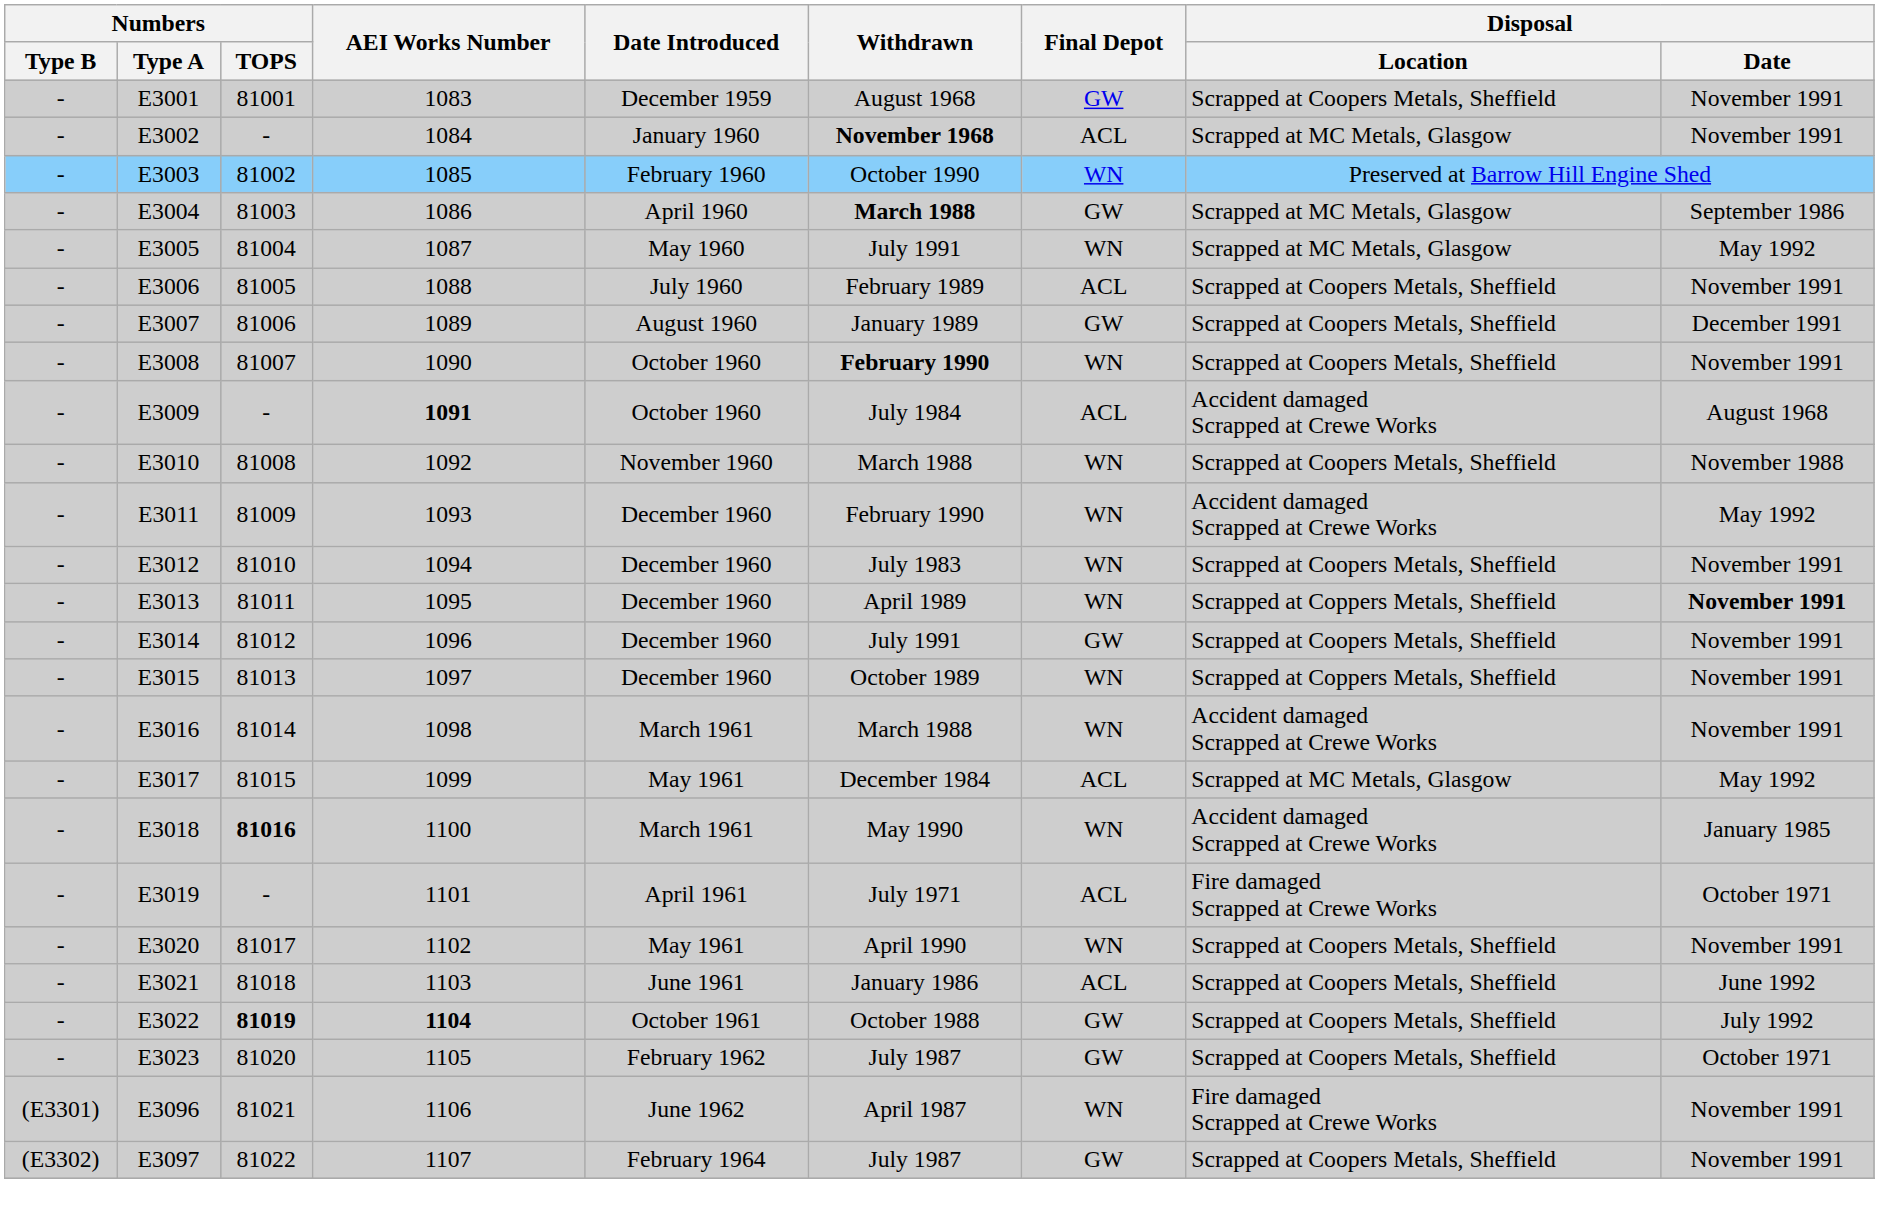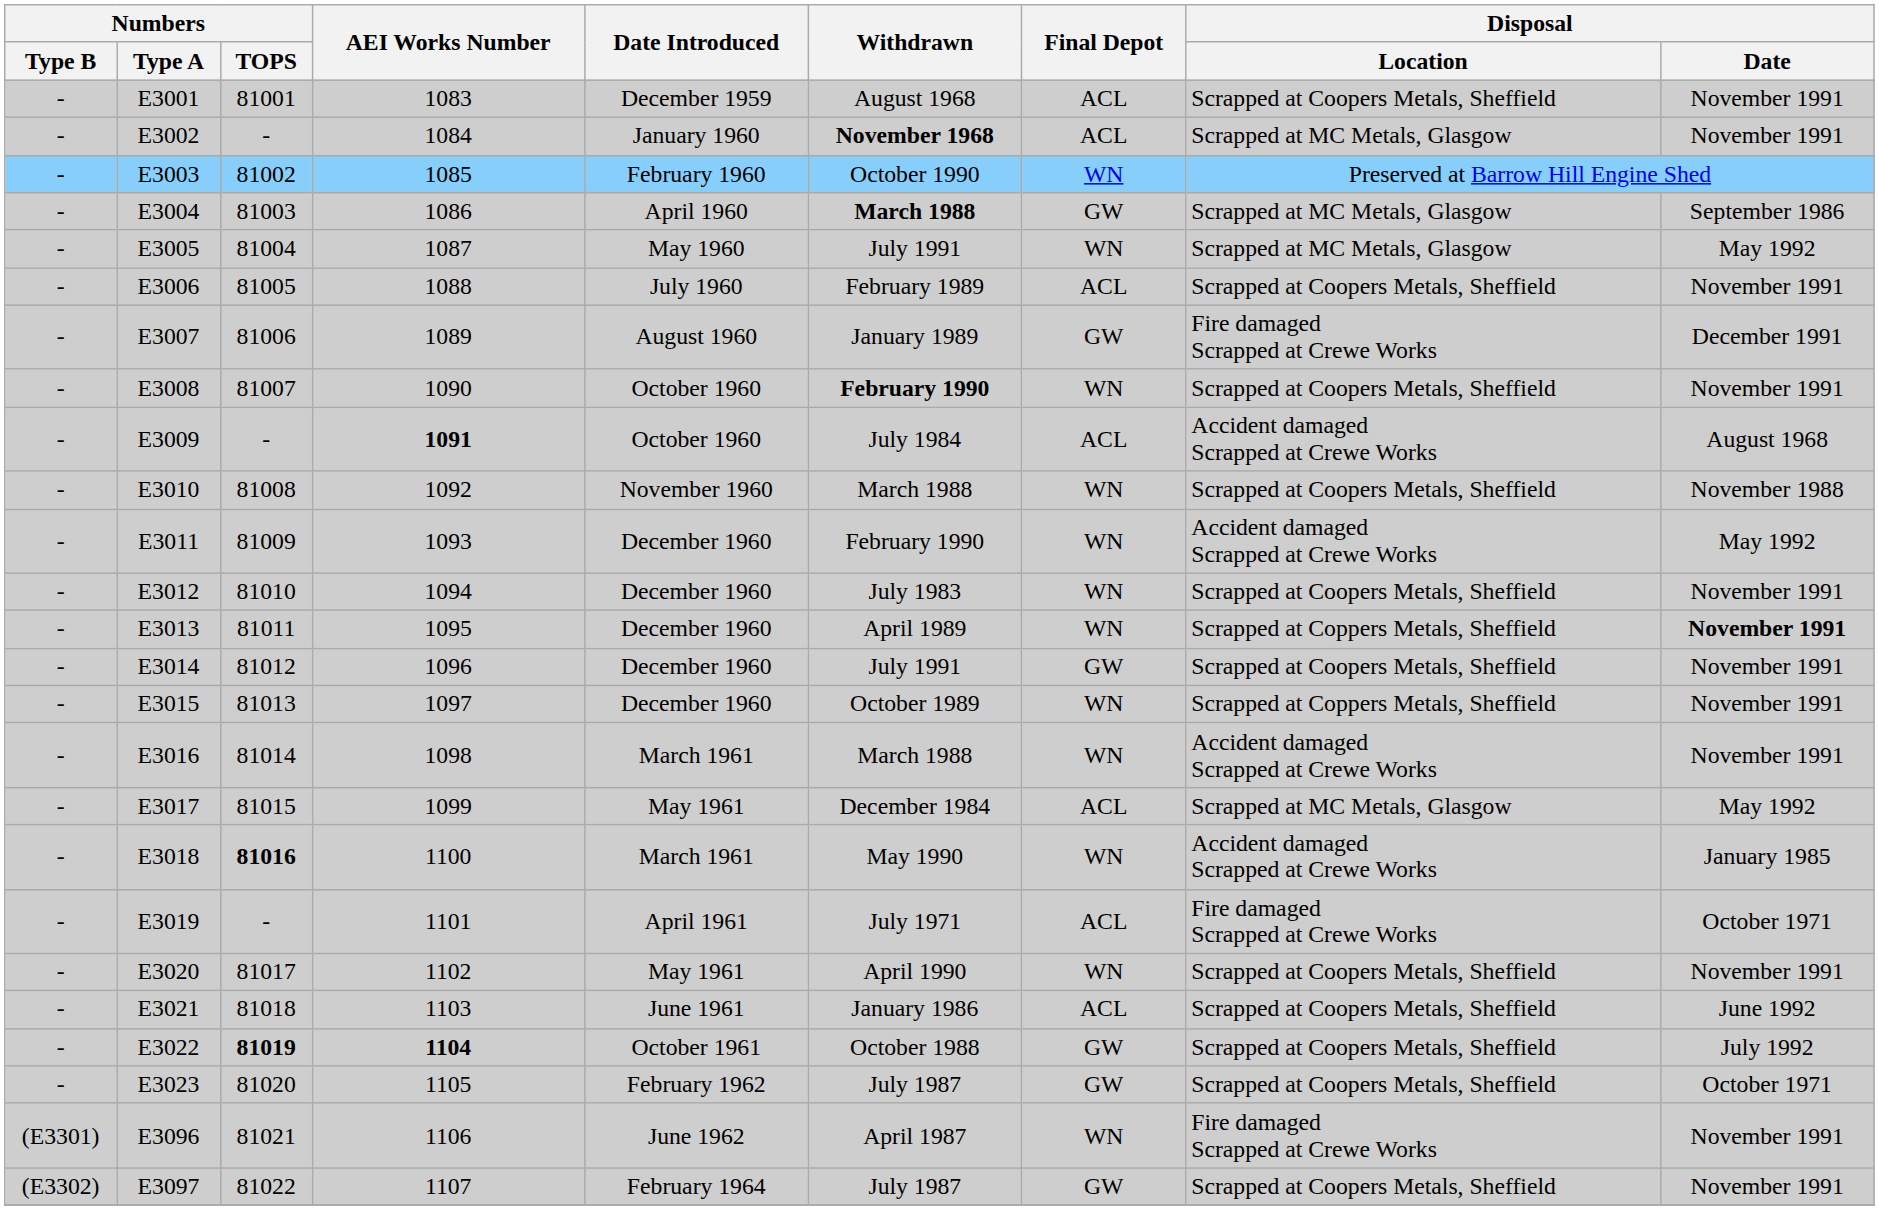E3001 | Final Depot: GW -> ACL
E3007 | Disposal / Location: Scrapped at Coopers Metals, Sheffield -> Fire damaged Scrapped at Crewe Works
